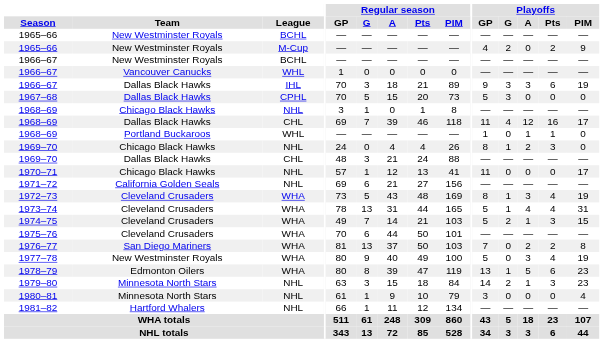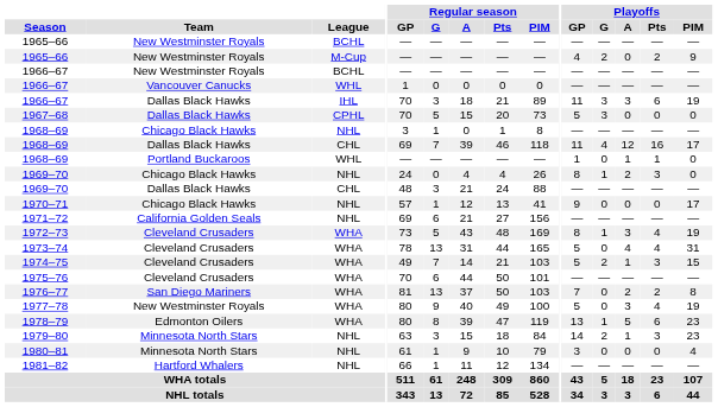1966–67 / IHL | Playoffs / GP: 9 -> 11
1970–71 | Playoffs / GP: 11 -> 9
1973–74 | Playoffs / G: 1 -> 0
